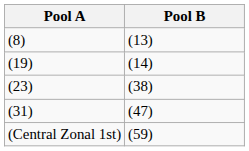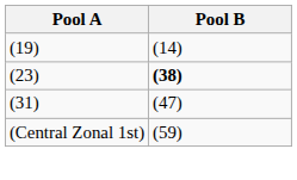- row: (8) | (13)
(23) | Pool B: normal -> bold
